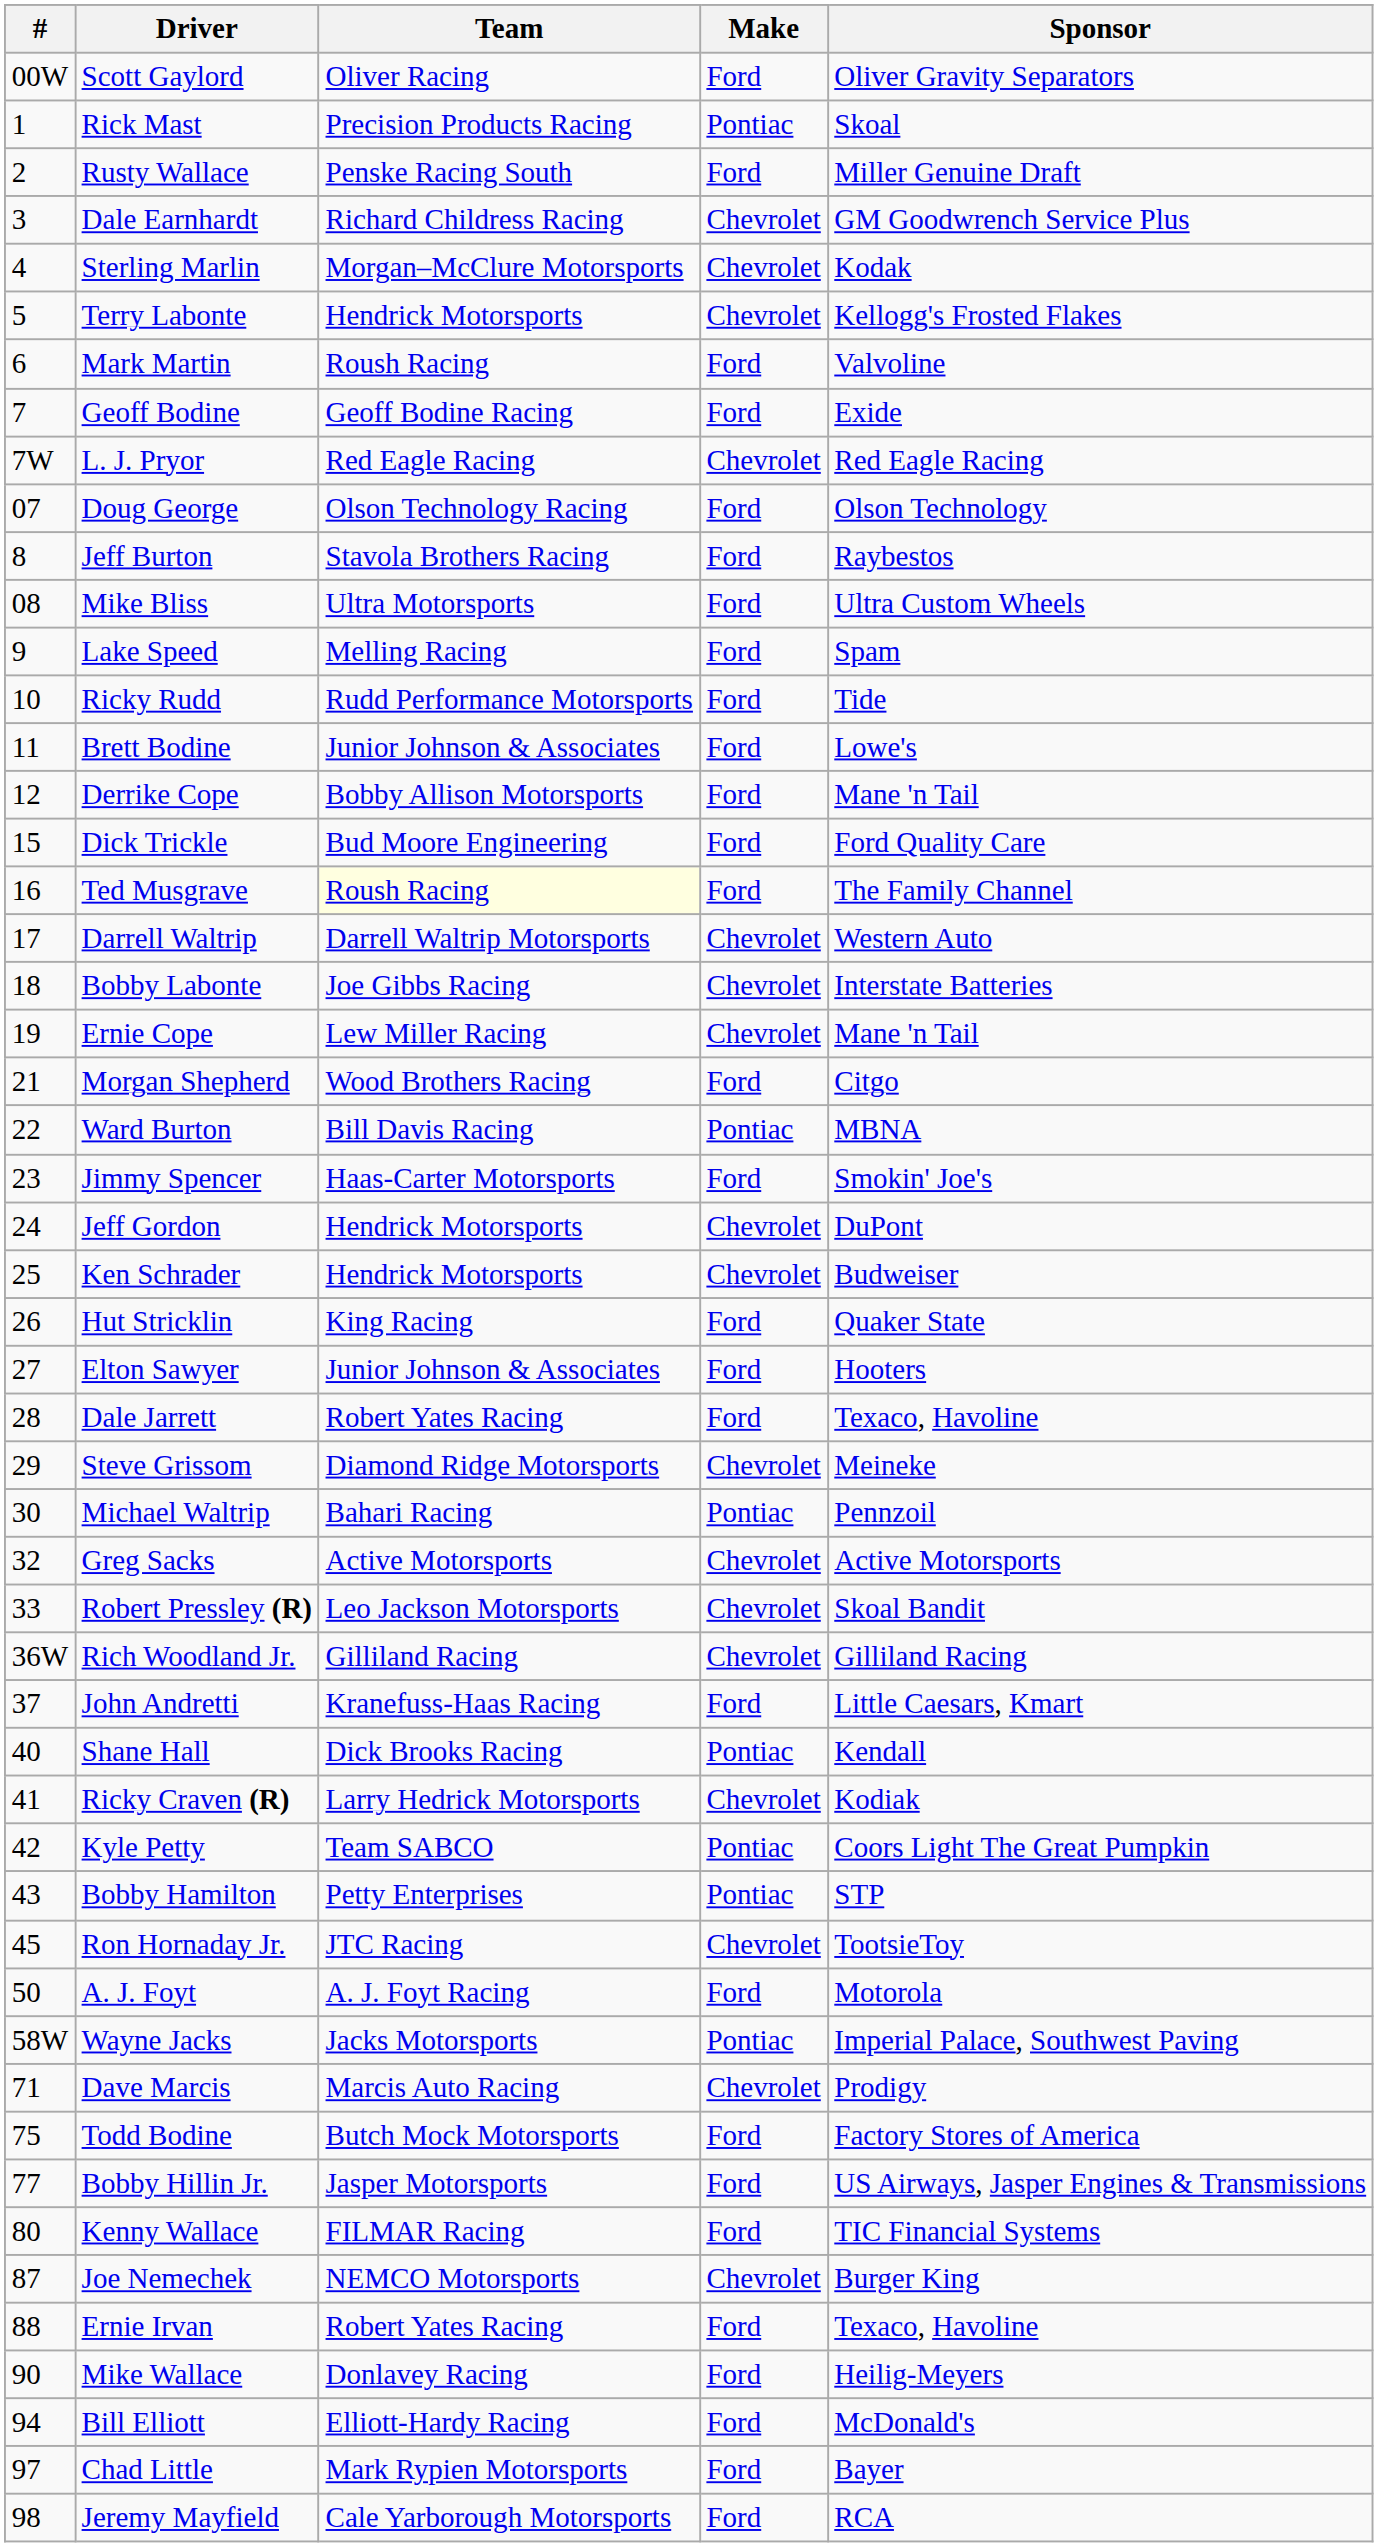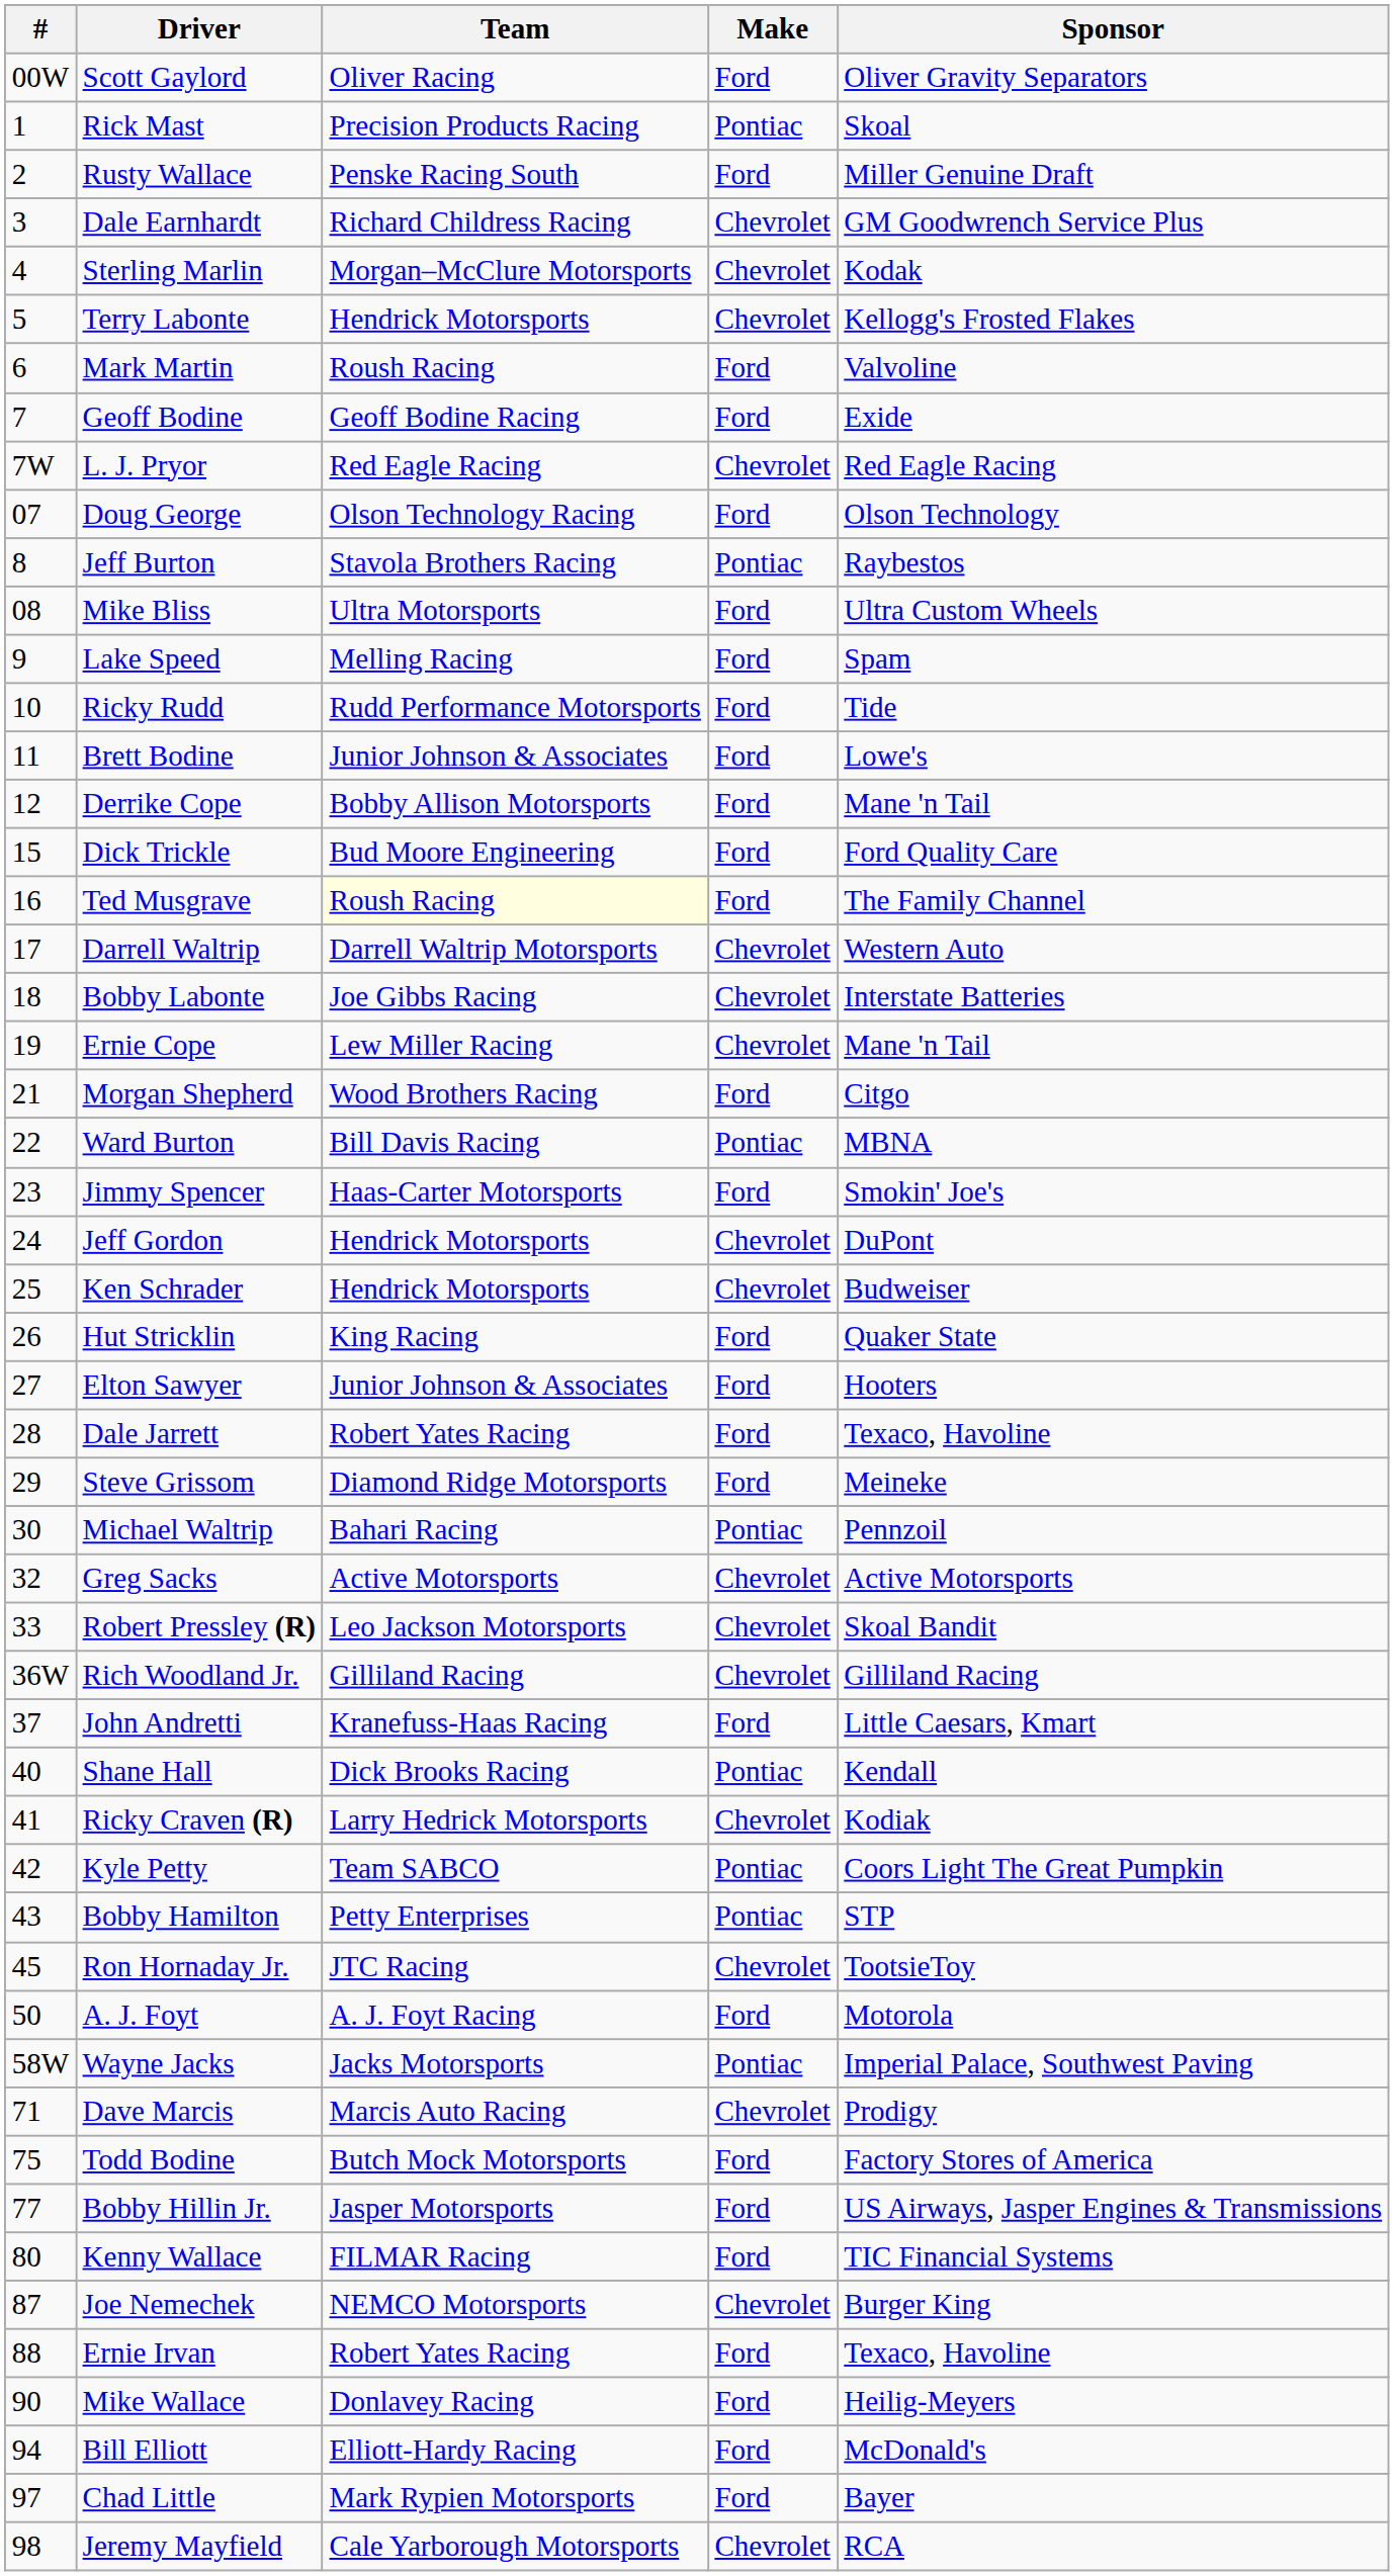Jeff Burton | Make: Ford -> Pontiac
Steve Grissom | Make: Chevrolet -> Ford
Jeremy Mayfield | Make: Ford -> Chevrolet
